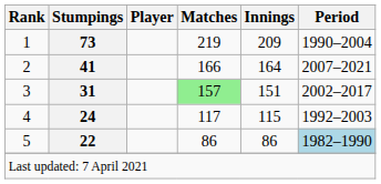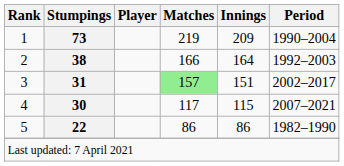2 | Stumpings: 41 -> 38
2 | Period: 2007–2021 -> 1992–2003
4 | Stumpings: 24 -> 30
4 | Period: 1992–2003 -> 2007–2021
5 | Period: lightblue background -> no background
